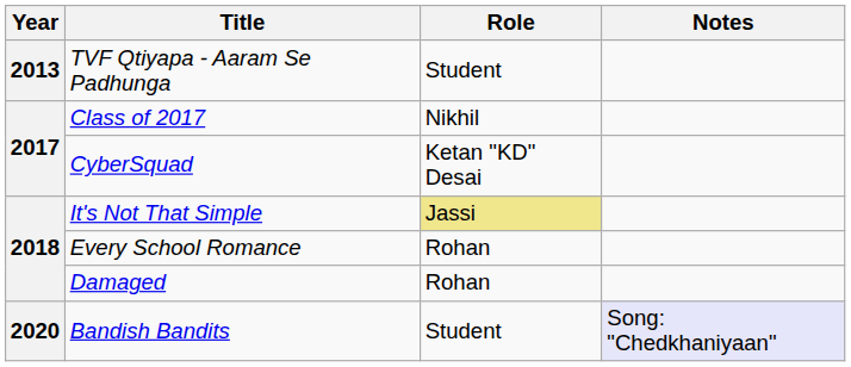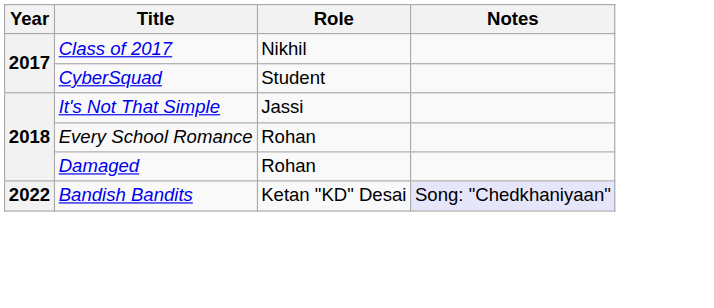- row: 2013 | TVF Qtiyapa - Aaram Se Padhunga | Student
CyberSquad | Role: Ketan "KD" Desai -> Student
It's Not That Simple | Role: khaki background -> no background
Bandish Bandits | Year: 2020 -> 2022
Bandish Bandits | Role: Student -> Ketan "KD" Desai
